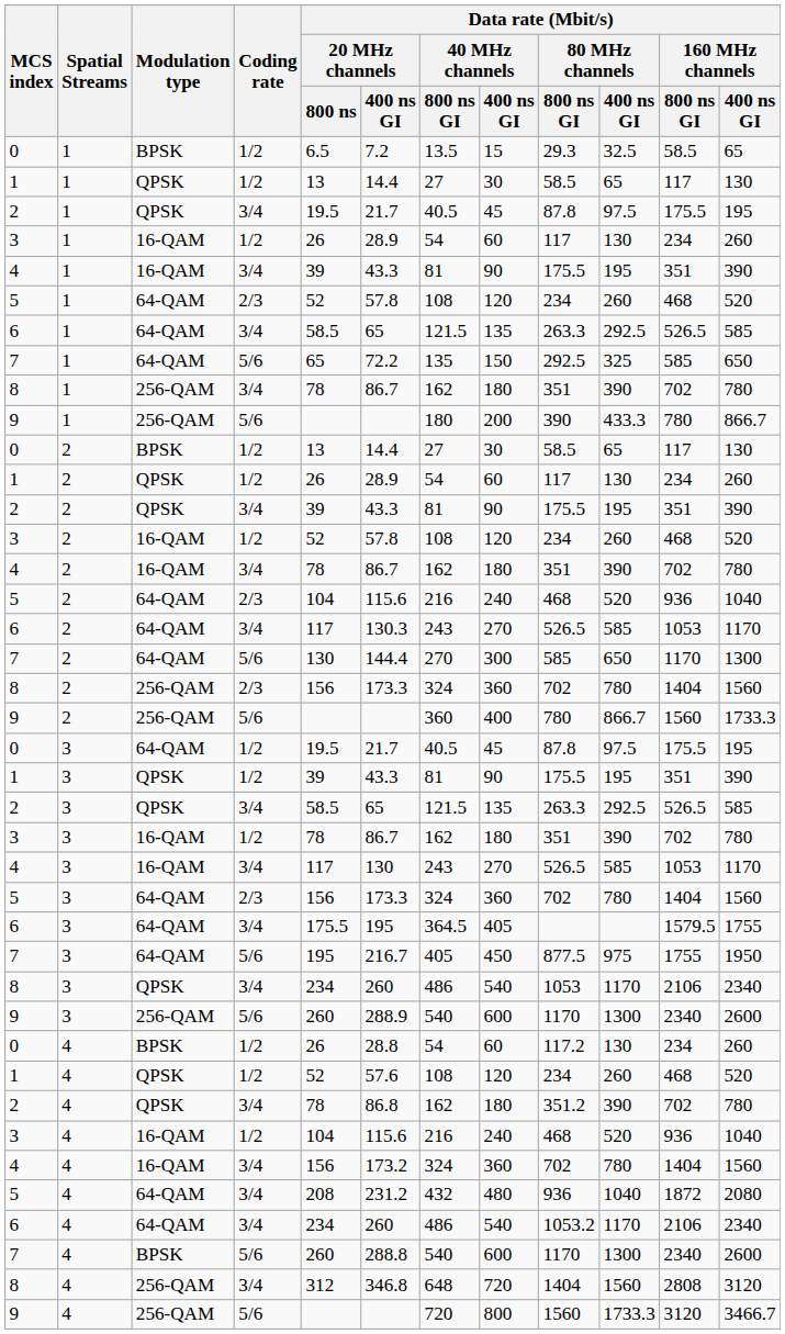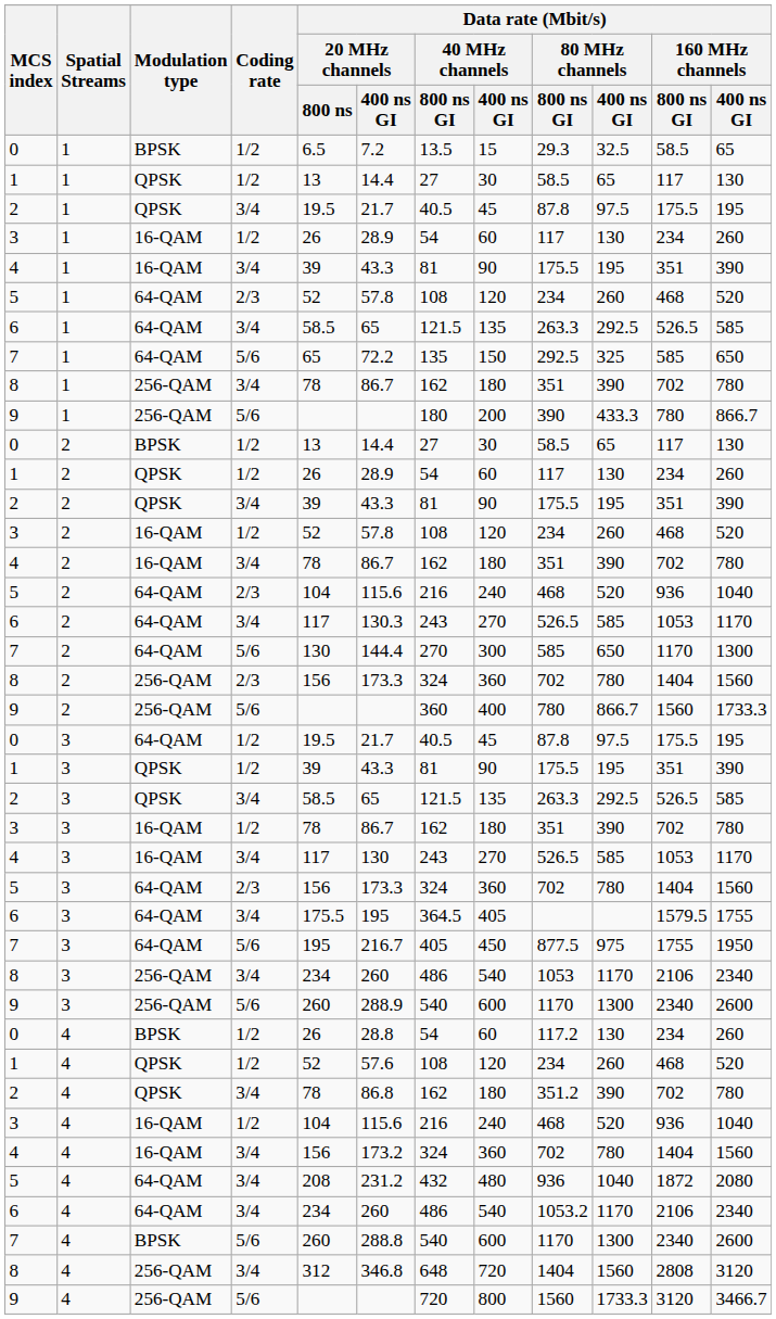8 / 3 | Modulation type: QPSK -> 256-QAM
